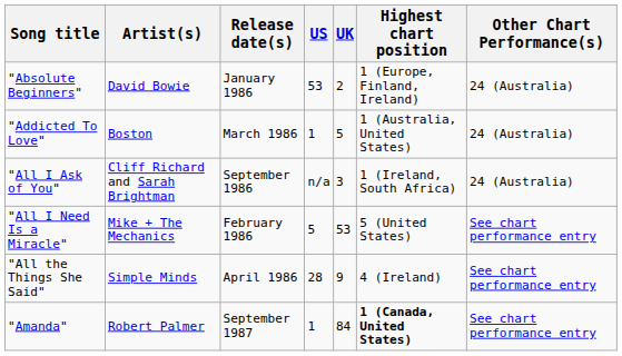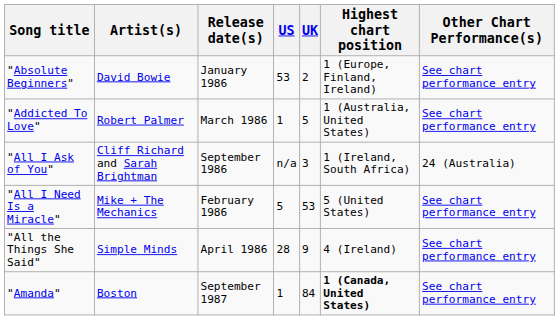"Absolute Beginners" | Other Chart Performance(s): 24 (Australia) -> See chart performance entry
"Addicted To Love" | Artist(s): Boston -> Robert Palmer
"Addicted To Love" | Other Chart Performance(s): 24 (Australia) -> See chart performance entry
"Amanda" | Artist(s): Robert Palmer -> Boston
